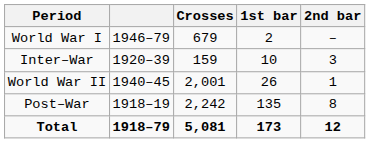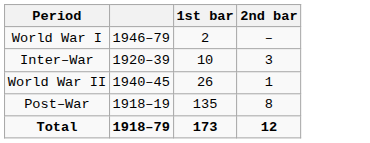- column: Crosses | 679 | 159 | 2,001 | 2,242 | 5,081
